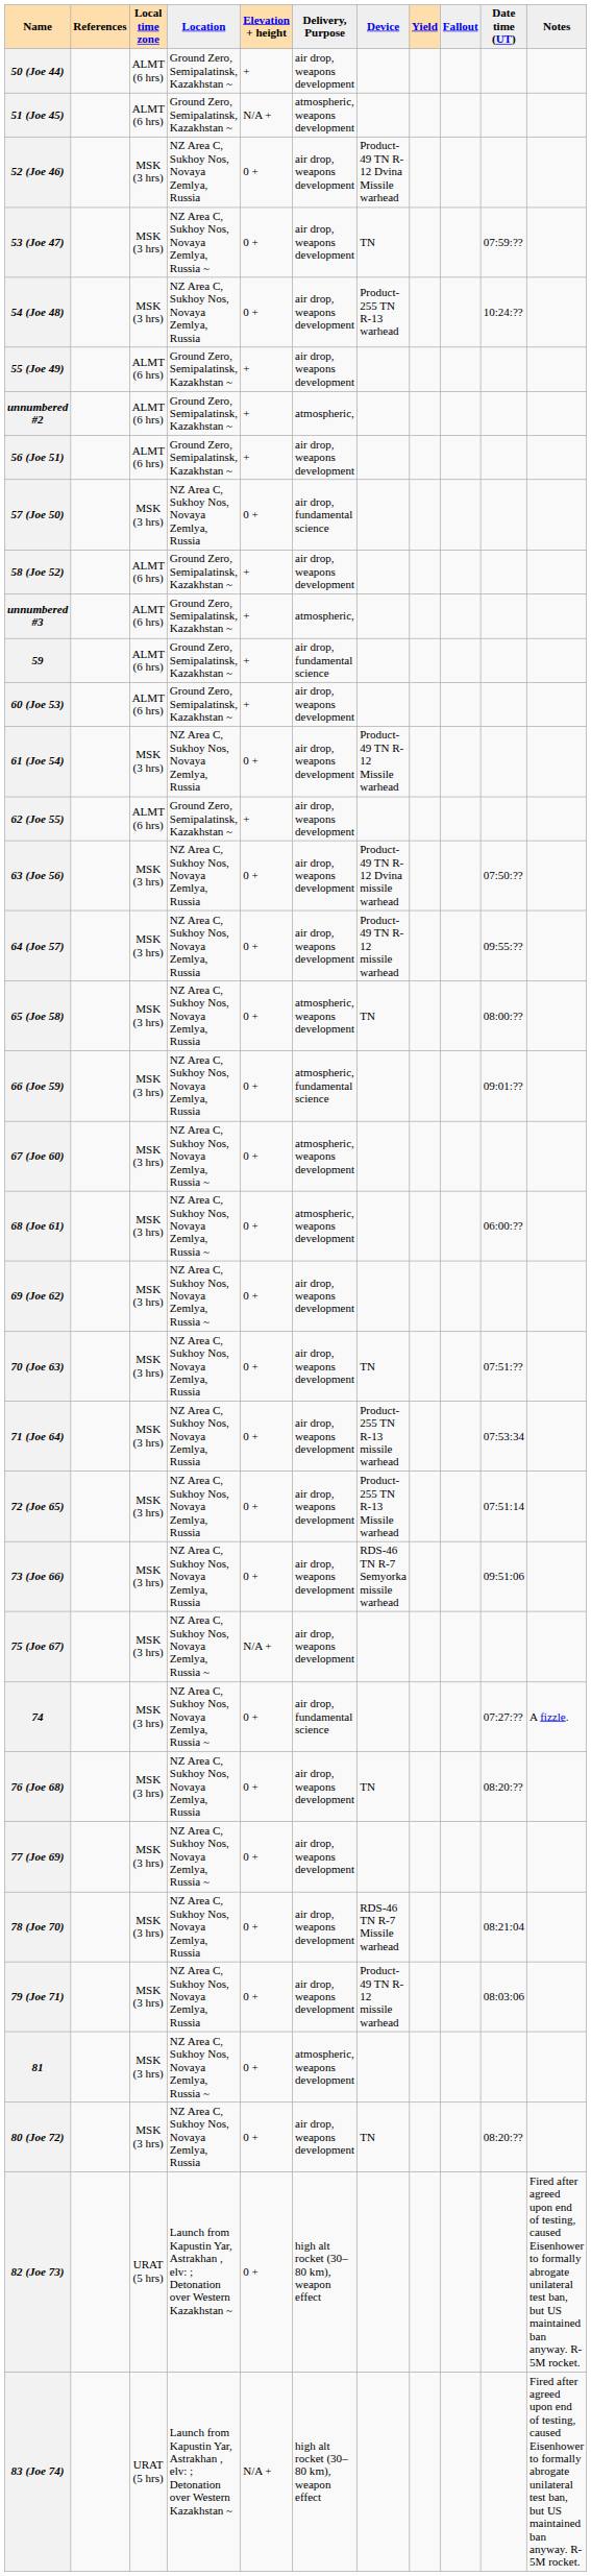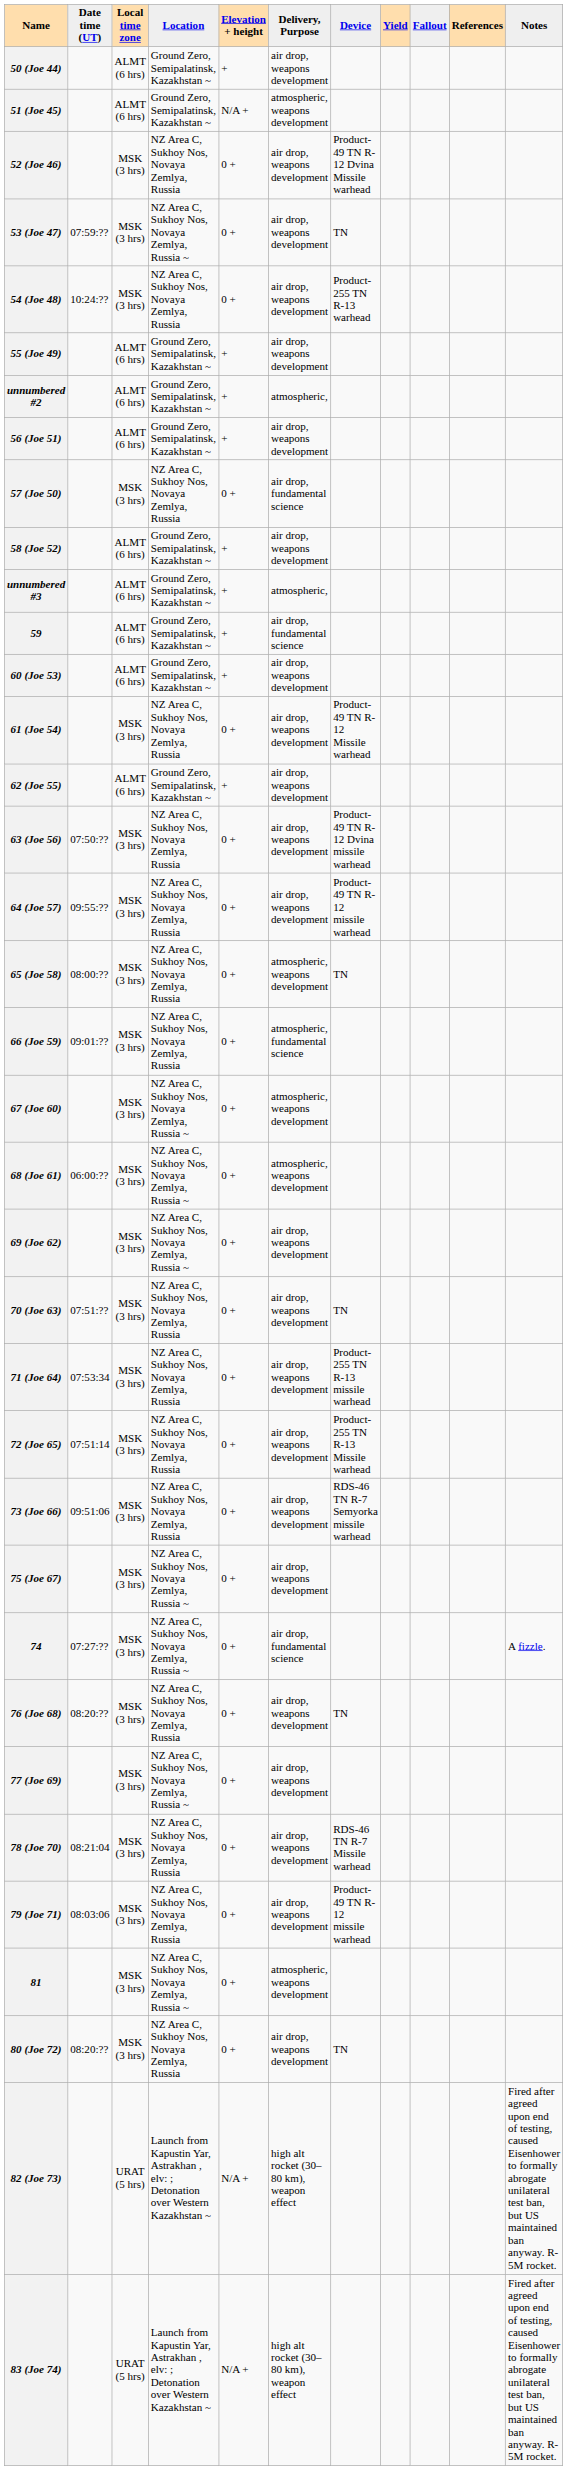columns swapped: Date time (UT) <-> References
75 (Joe 67) | Elevation + height: N/A + -> 0 +
82 (Joe 73) | Elevation + height: 0 + -> N/A +
